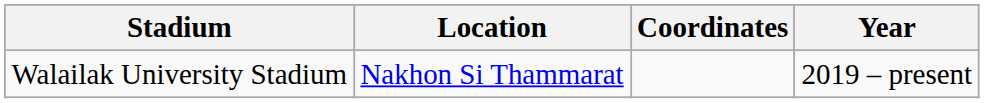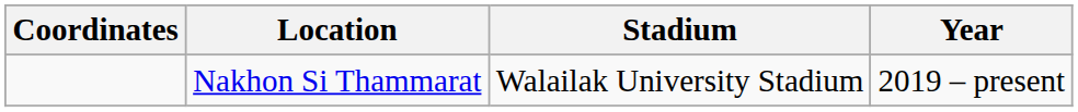columns swapped: Coordinates <-> Stadium
